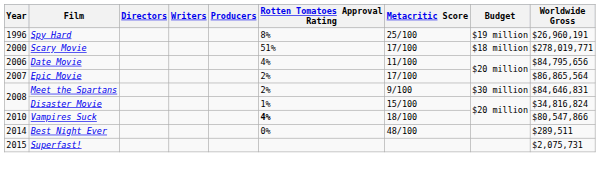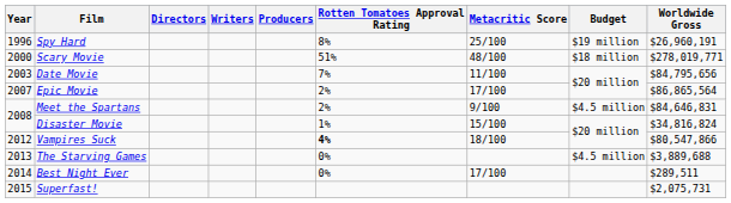Scary Movie | Metacritic Score: 17/100 -> 48/100
Date Movie | Year: 2006 -> 2003
Date Movie | Rotten Tomatoes Approval Rating: 4% -> 7%
Meet the Spartans | Budget: $30 million -> $4.5 million
Vampires Suck | Year: 2010 -> 2012
+ row: 2013 | The Starving Games | 0% | $4.5 million | $3,889,688
Best Night Ever | Metacritic Score: 48/100 -> 17/100
